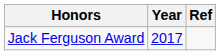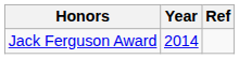Jack Ferguson Award | Year: 2017 -> 2014
